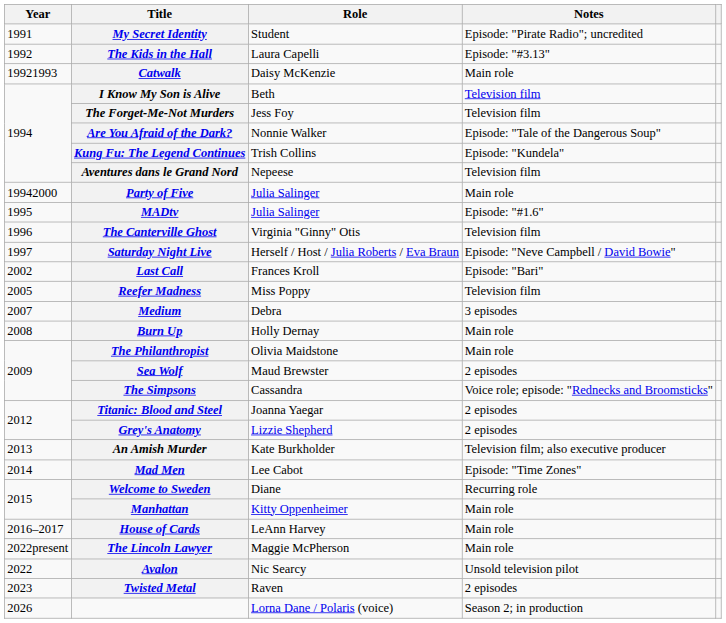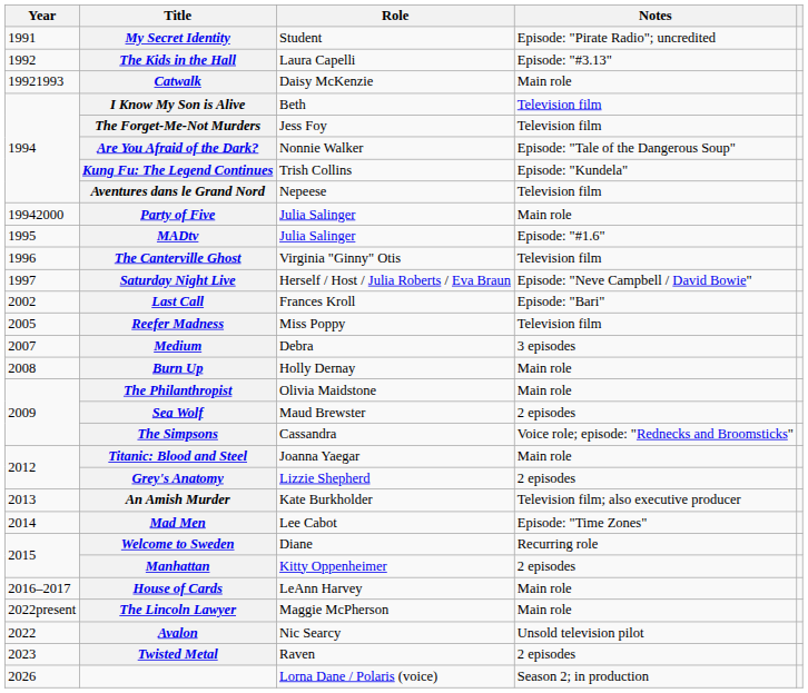Titanic: Blood and Steel | Notes: 2 episodes -> Main role
Manhattan | Notes: Main role -> 2 episodes
